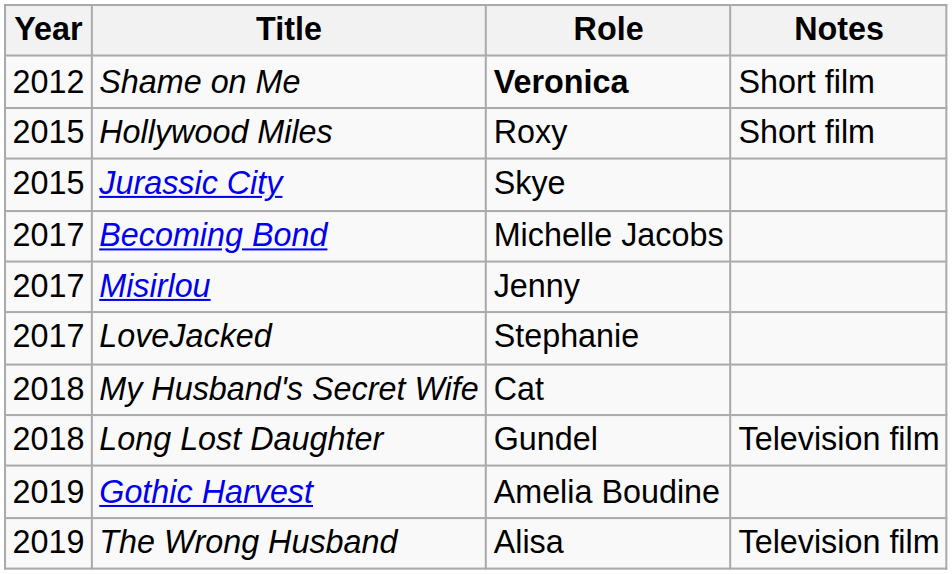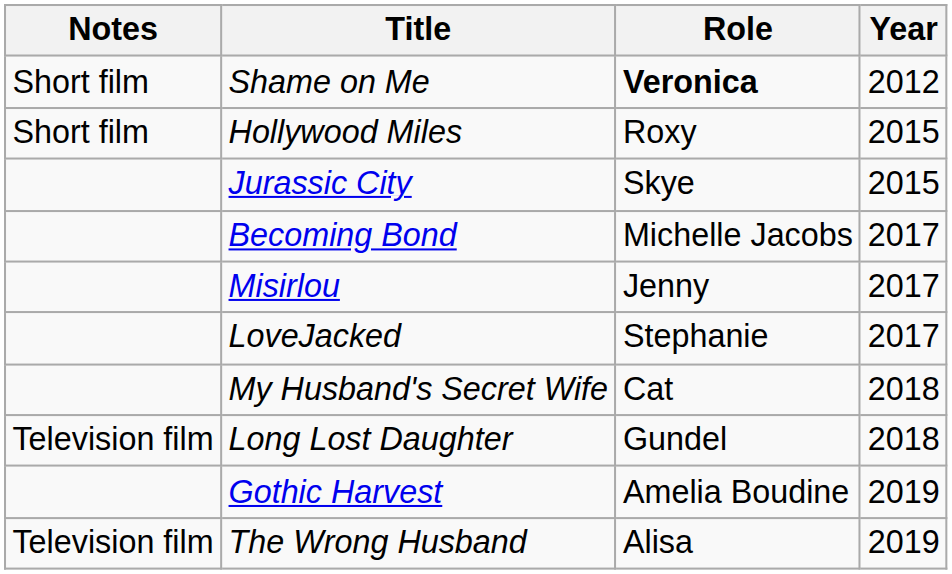columns swapped: Year <-> Notes
